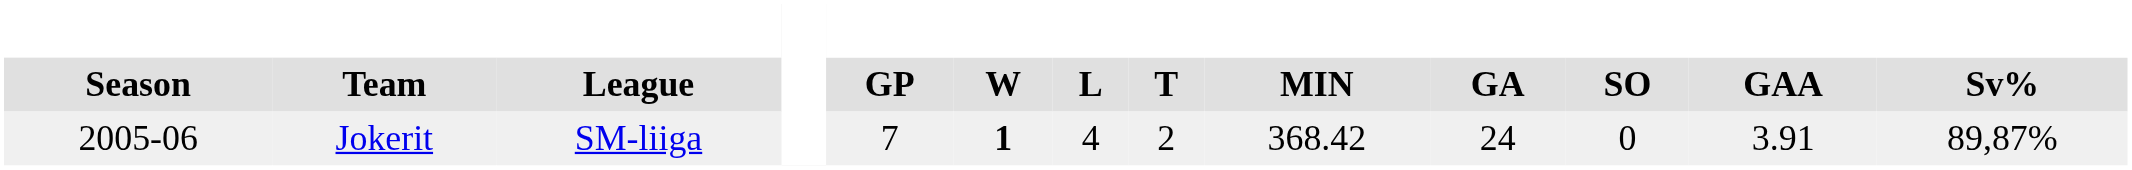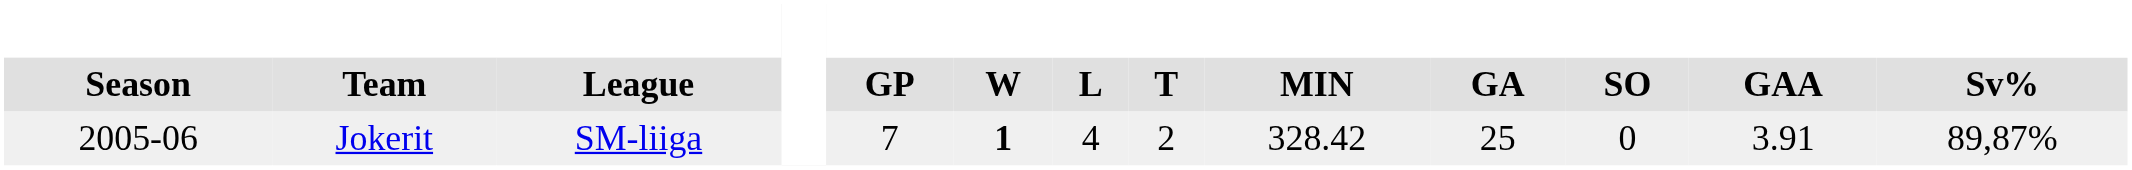Jokerit | MIN: 368.42 -> 328.42
Jokerit | GA: 24 -> 25
